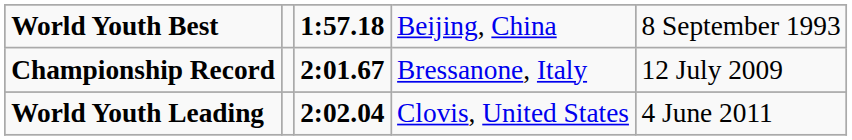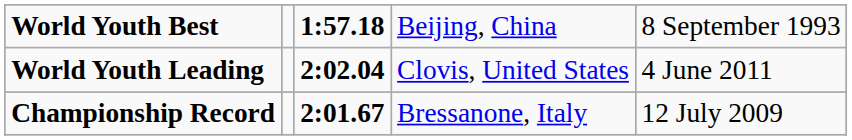rows swapped: Championship Record <-> World Youth Leading
